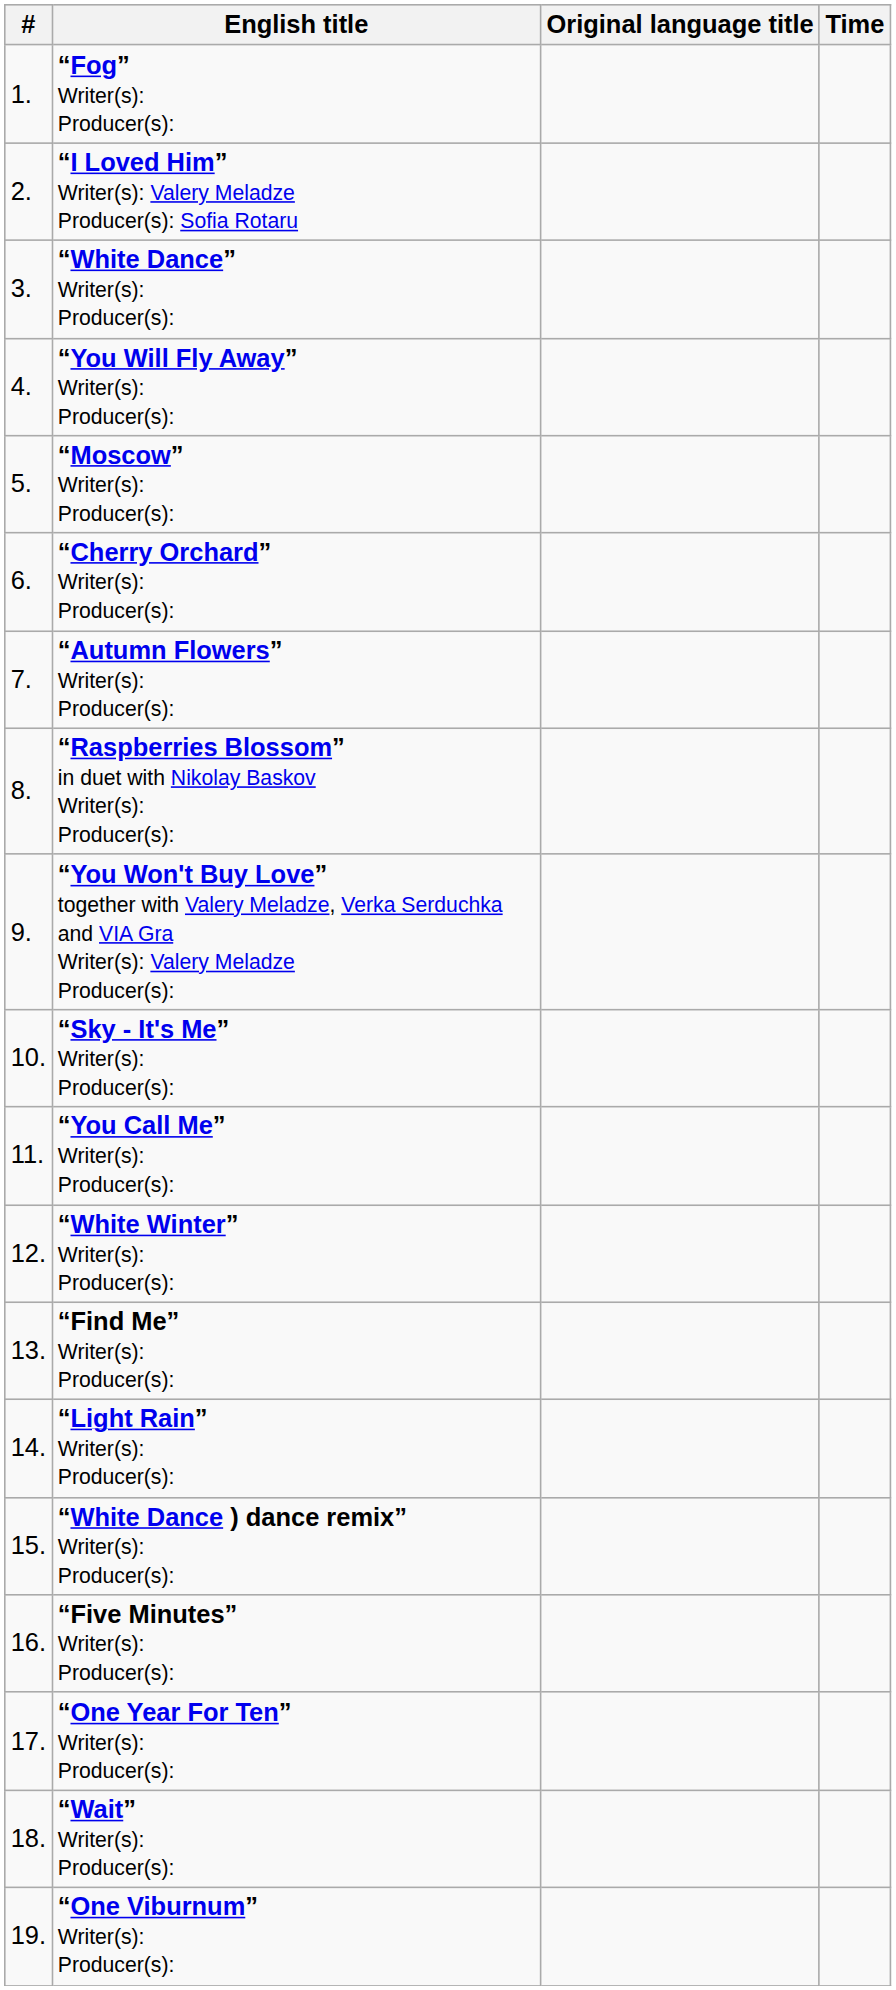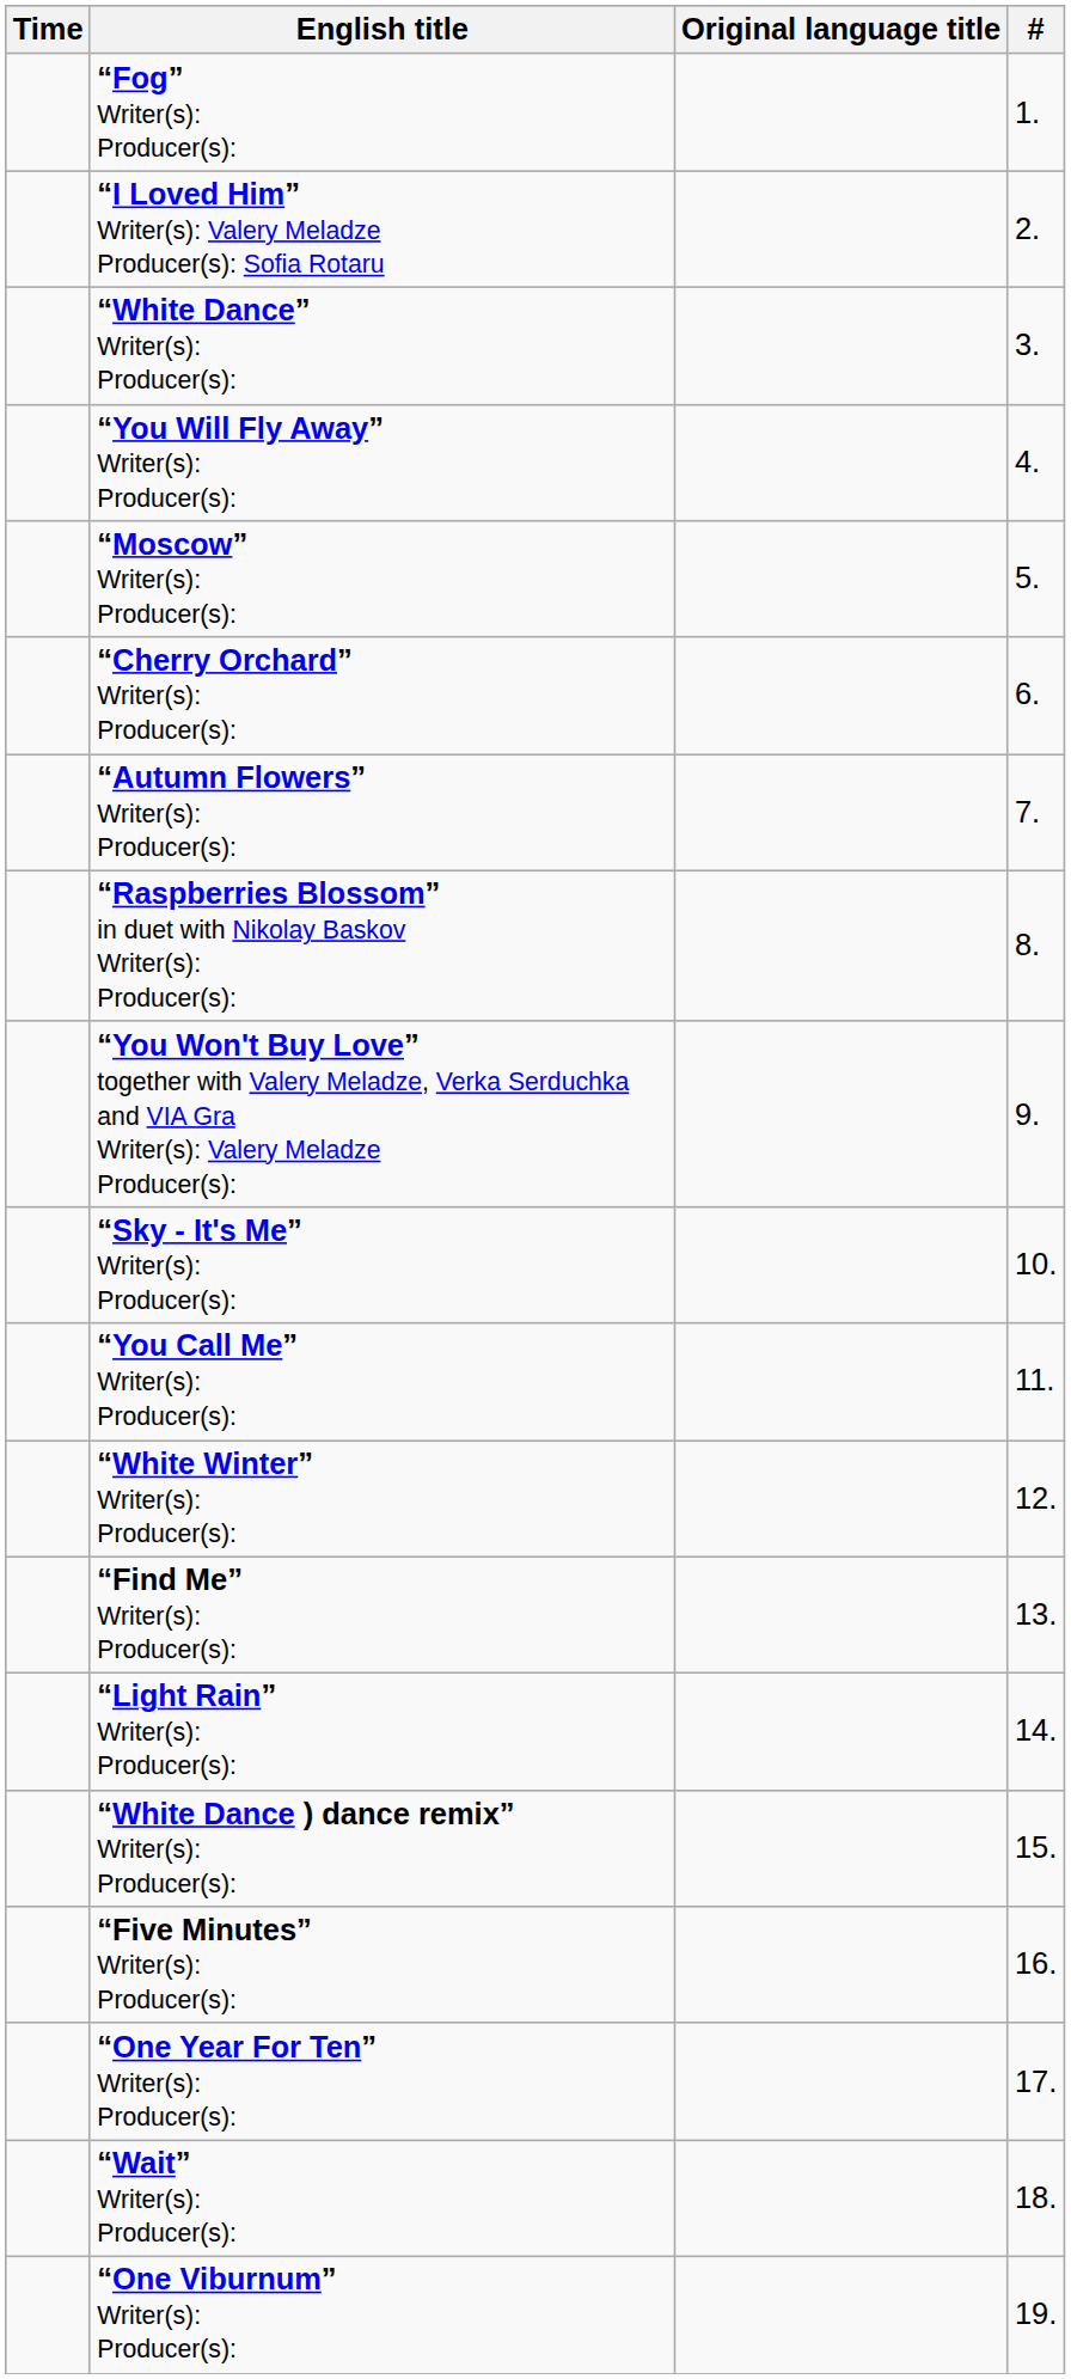columns swapped: # <-> Time
